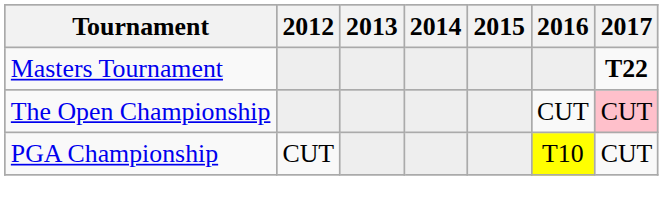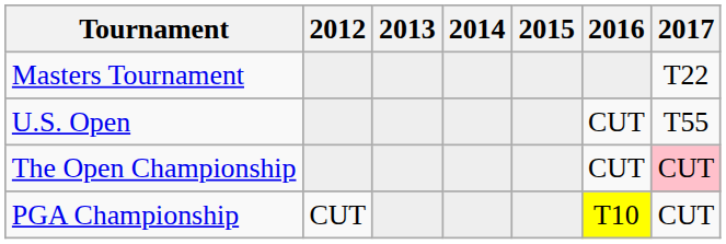Masters Tournament | 2017: bold -> normal
+ row: U.S. Open | CUT | T55
